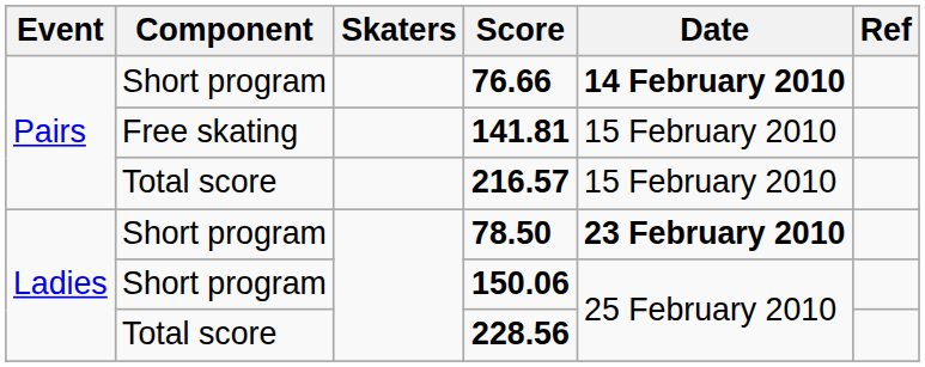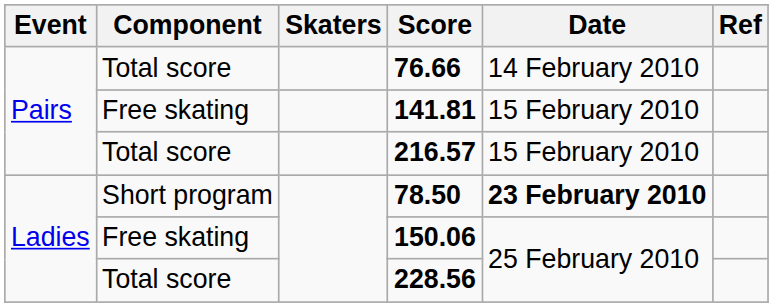76.66 | Component: Short program -> Total score
76.66 | Date: bold -> normal
150.06 | Component: Short program -> Free skating
